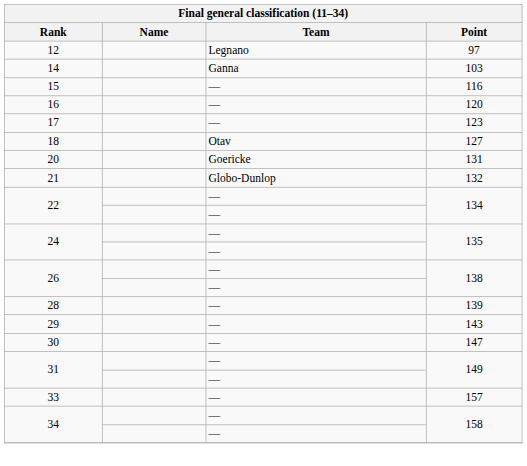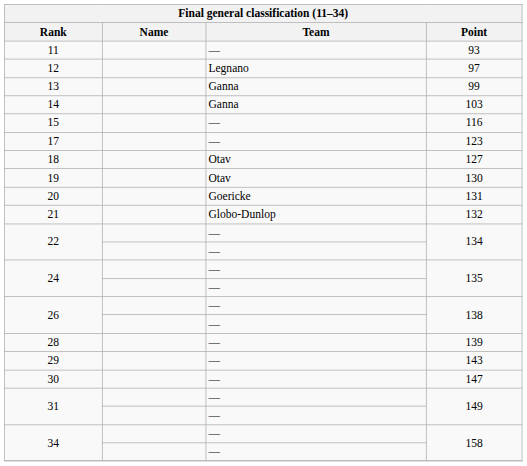+ row: 11 | — | 93
+ row: 13 | Ganna | 99
- row: 16 | — | 120
+ row: 19 | Otav | 130
- row: 33 | — | 157
